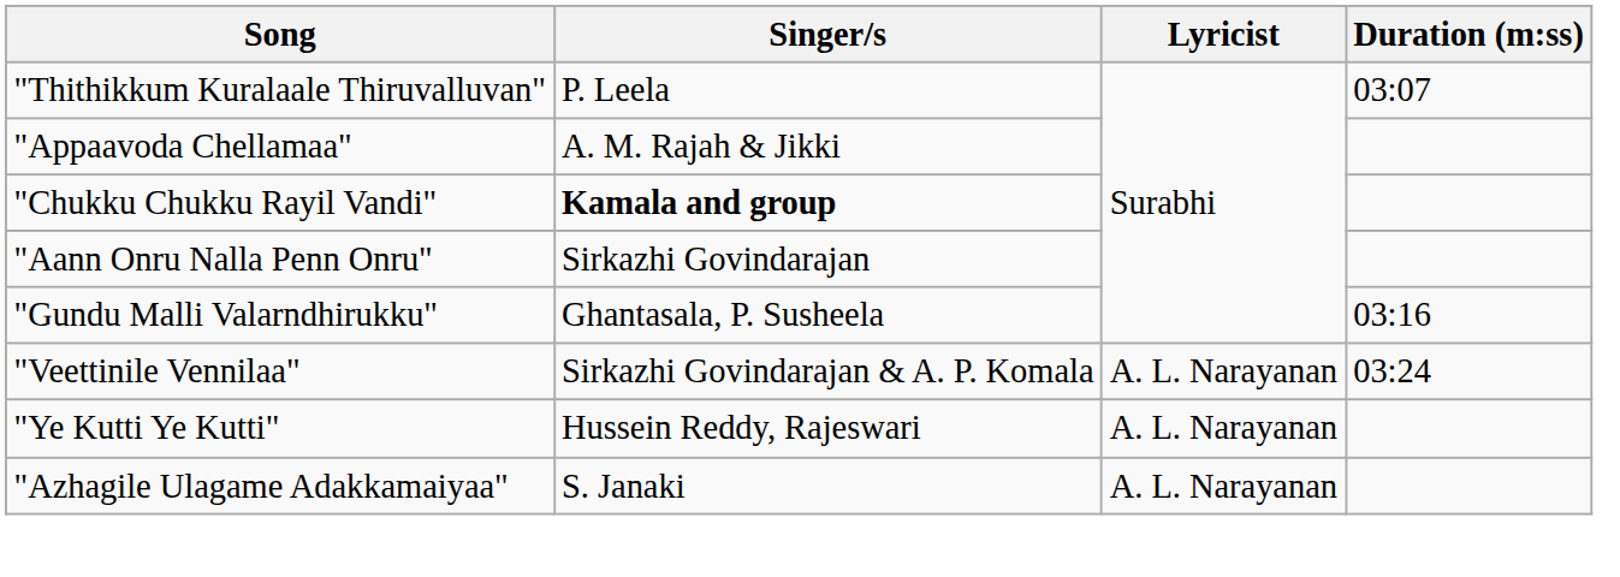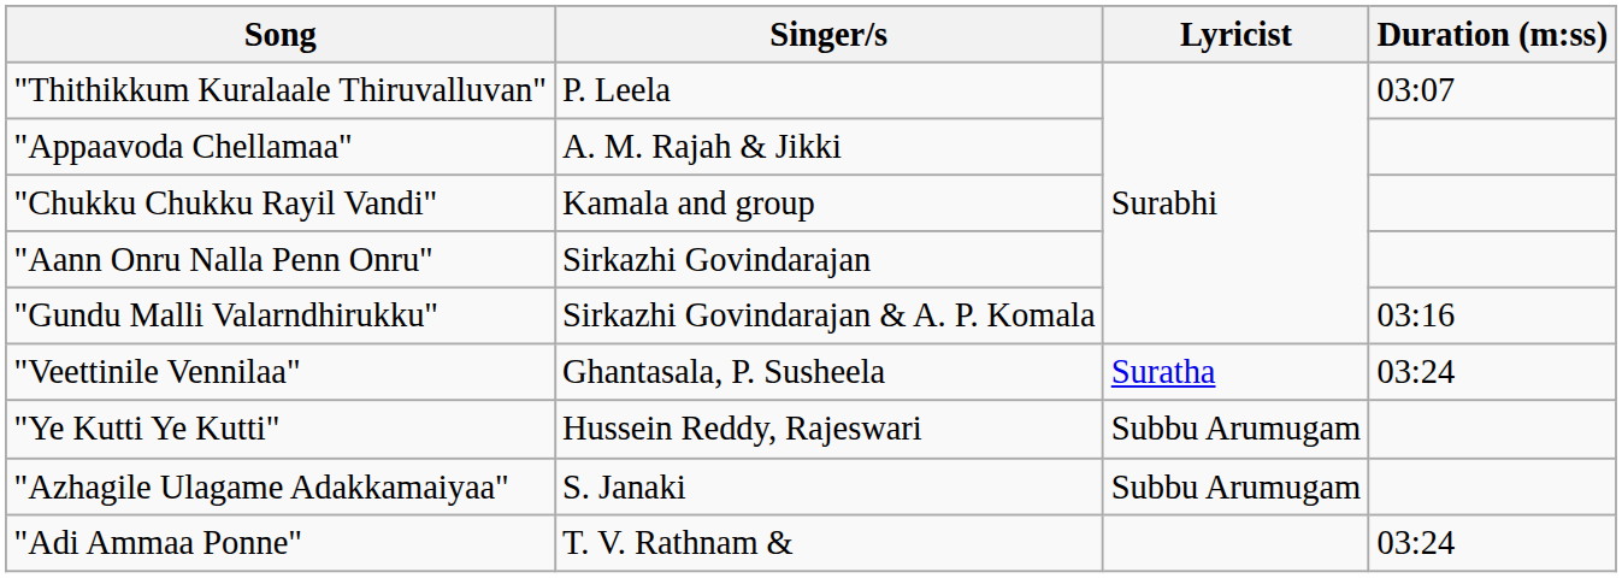"Chukku Chukku Rayil Vandi" | Singer/s: bold -> normal
"Gundu Malli Valarndhirukku" | Singer/s: Ghantasala, P. Susheela -> Sirkazhi Govindarajan & A. P. Komala
"Veettinile Vennilaa" | Singer/s: Sirkazhi Govindarajan & A. P. Komala -> Ghantasala, P. Susheela
"Veettinile Vennilaa" | Lyricist: A. L. Narayanan -> Suratha
"Ye Kutti Ye Kutti" | Lyricist: A. L. Narayanan -> Subbu Arumugam
"Azhagile Ulagame Adakkamaiyaa" | Lyricist: A. L. Narayanan -> Subbu Arumugam
+ row: "Adi Ammaa Ponne" | T. V. Rathnam & | 03:24
